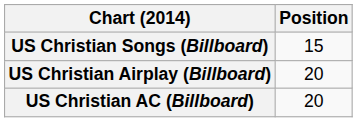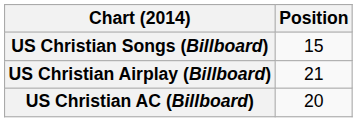US Christian Airplay (Billboard) | Position: 20 -> 21
